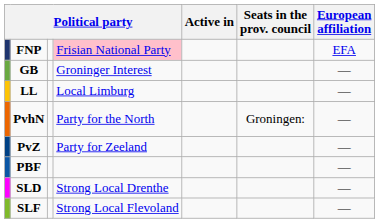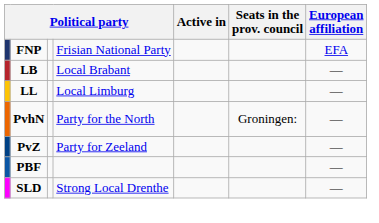FNP | column 4: pink background -> no background
- row: GB | Groninger Interest | —
+ row: LB | Local Brabant | —
- row: SLF | Strong Local Flevoland | —
